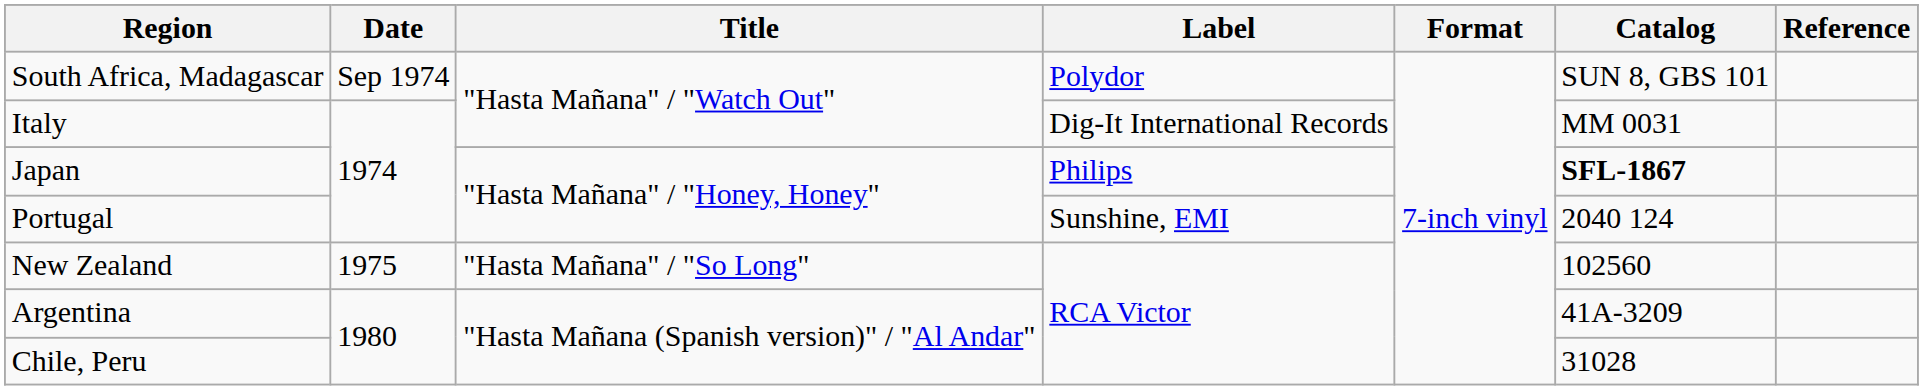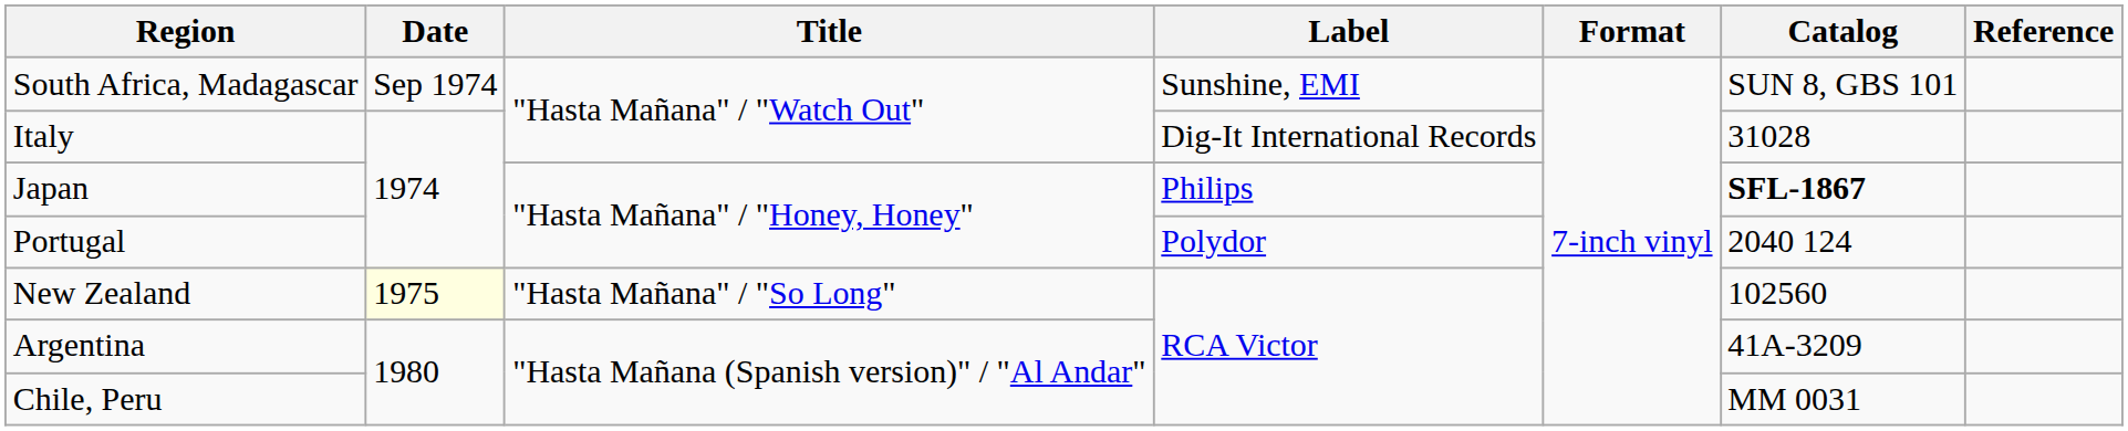South Africa, Madagascar | Label: Polydor -> Sunshine, EMI
Italy | Catalog: MM 0031 -> 31028
Portugal | Label: Sunshine, EMI -> Polydor
New Zealand | Date: no background -> lightyellow background
Chile, Peru | Catalog: 31028 -> MM 0031
